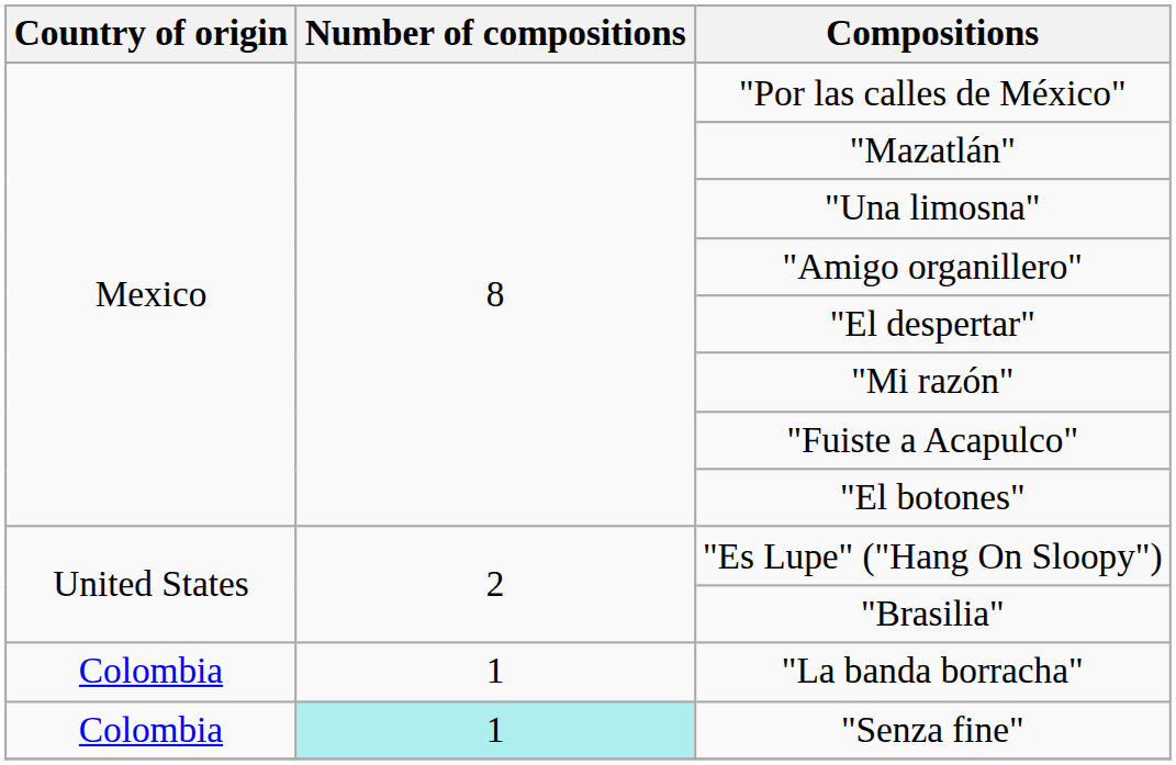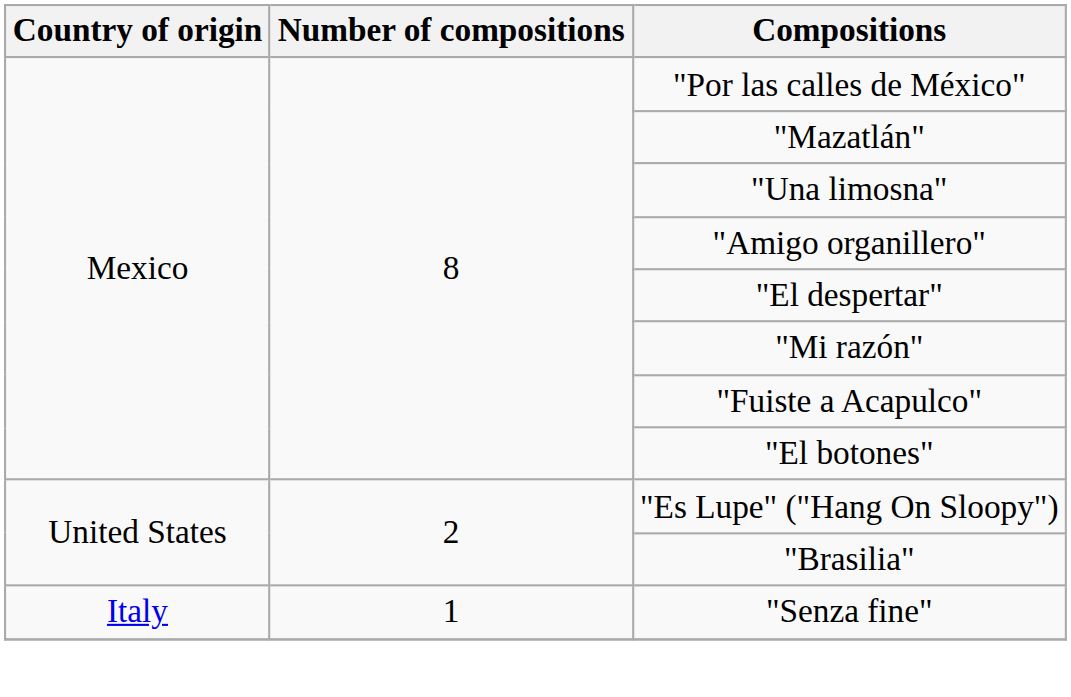- row: Colombia | 1 | "La banda borracha"
"Senza fine" | Country of origin: Colombia -> Italy
"Senza fine" | Number of compositions: paleturquoise background -> no background
